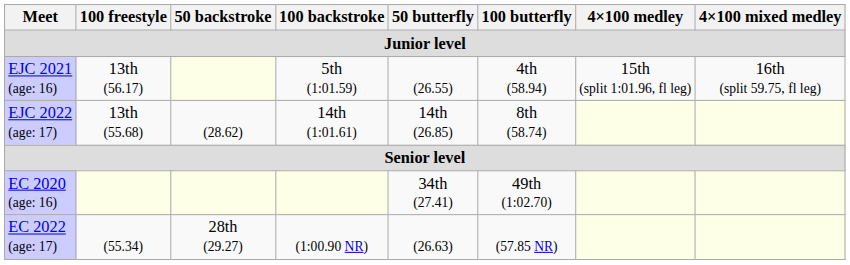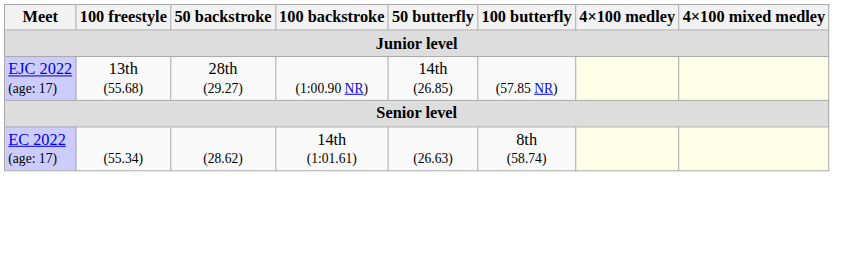- row: EJC 2021 (age: 16) | 13th (56.17) | 5th (1:01.59) | (26.55) | 4th (58.94) | 15th (split 1:01.96, fl leg) | 16th (split 59.75, fl leg)
EJC 2022 (age: 17) | 50 backstroke: (28.62) -> 28th (29.27)
EJC 2022 (age: 17) | 100 backstroke: 14th (1:01.61) -> (1:00.90 NR)
EJC 2022 (age: 17) | 100 butterfly: 8th (58.74) -> (57.85 NR)
- row: EC 2020 (age: 16) | 34th (27.41) | 49th (1:02.70)
EC 2022 (age: 17) | 50 backstroke: 28th (29.27) -> (28.62)
EC 2022 (age: 17) | 100 backstroke: (1:00.90 NR) -> 14th (1:01.61)
EC 2022 (age: 17) | 100 butterfly: (57.85 NR) -> 8th (58.74)
